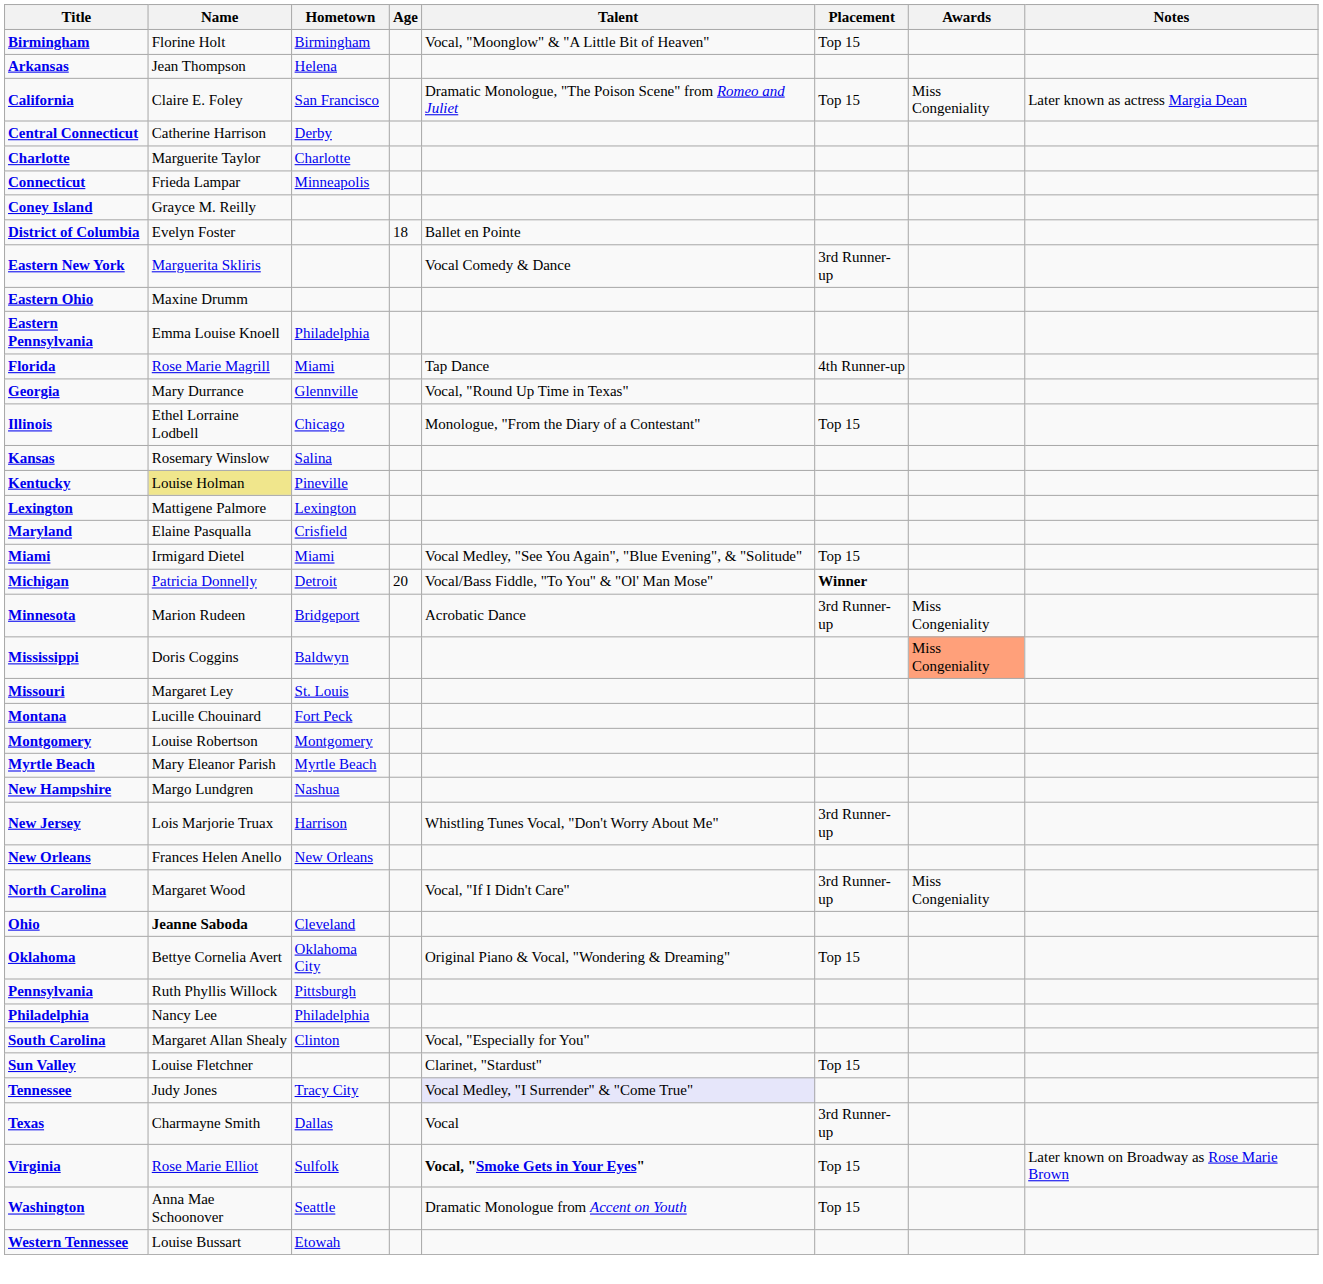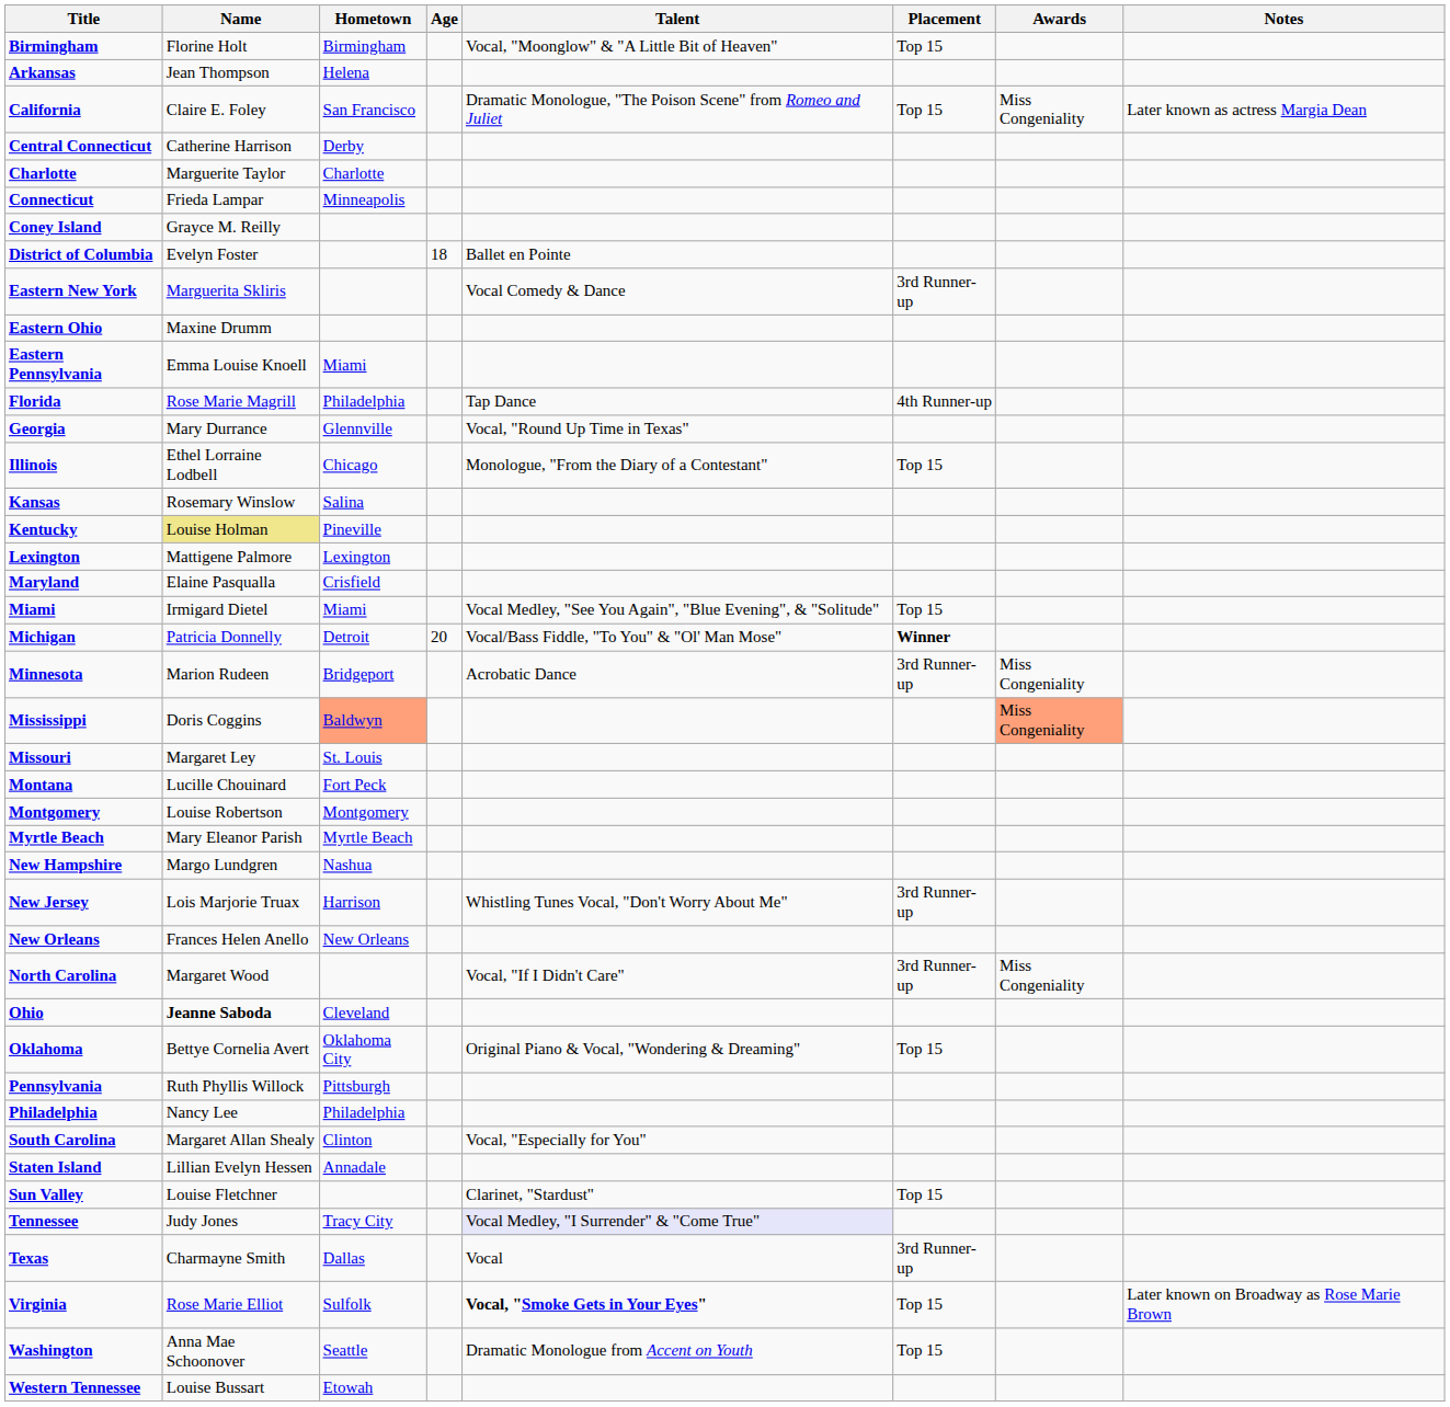Eastern Pennsylvania | Hometown: Philadelphia -> Miami
Florida | Hometown: Miami -> Philadelphia
Mississippi | Hometown: no background -> lightsalmon background
+ row: Staten Island | Lillian Evelyn Hessen | Annadale
